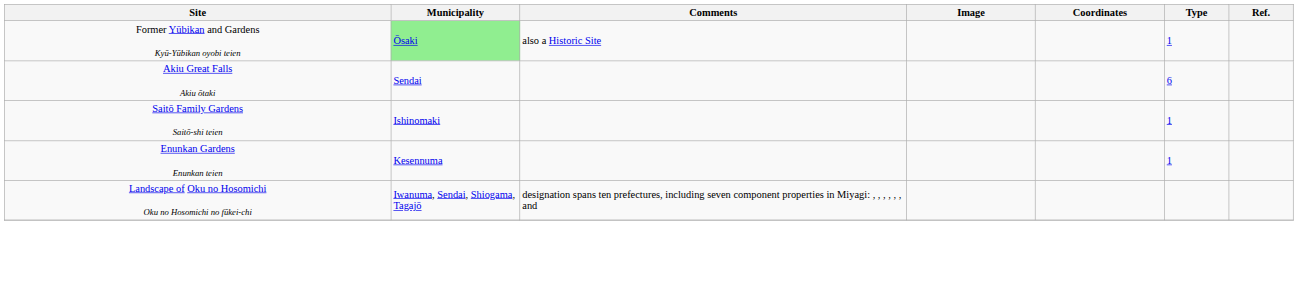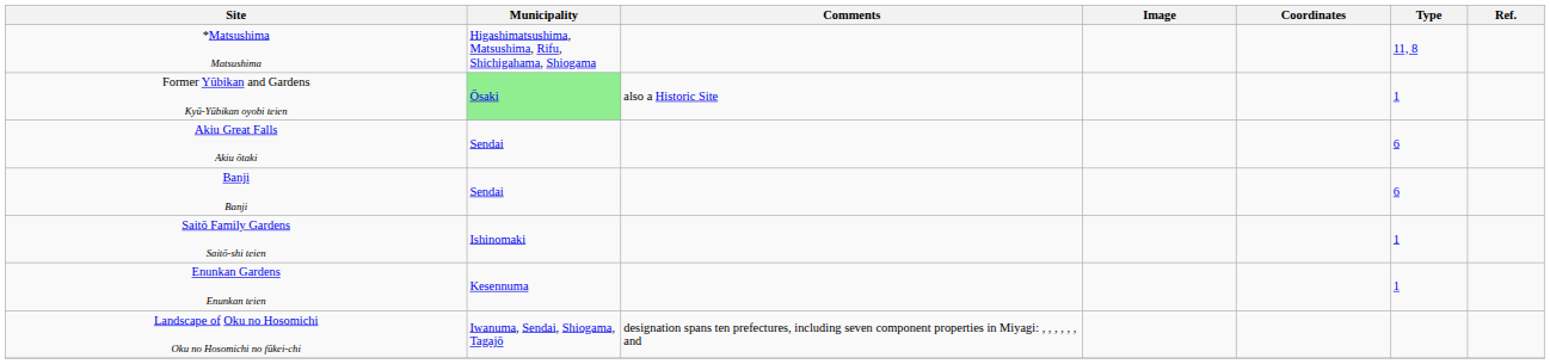+ row: *Matsushima Matsushima | Higashimatsushima, Matsushima, Rifu, Shichigahama, Shiogama | 11, 8
+ row: Banji Banji | Sendai | 6
